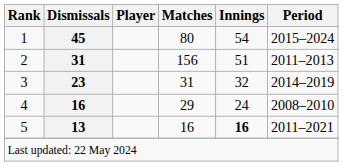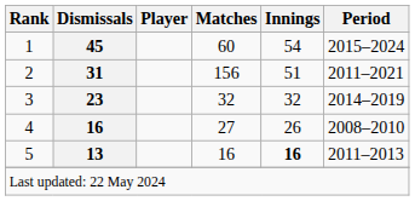1 | Matches: 80 -> 60
2 | Period: 2011–2013 -> 2011–2021
3 | Matches: 31 -> 32
4 | Matches: 29 -> 27
4 | Innings: 24 -> 26
5 | Period: 2011–2021 -> 2011–2013
